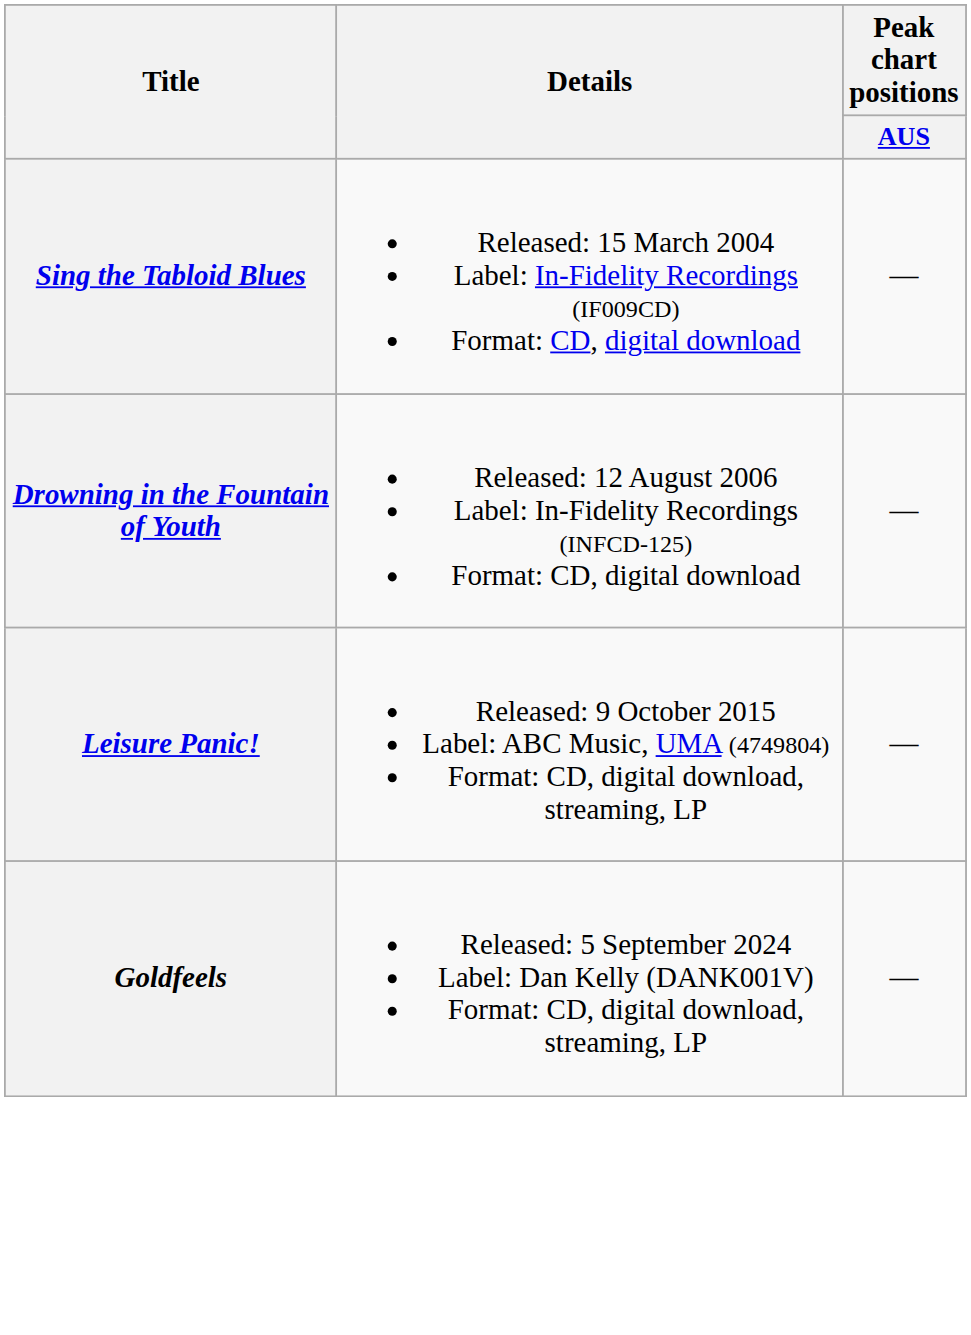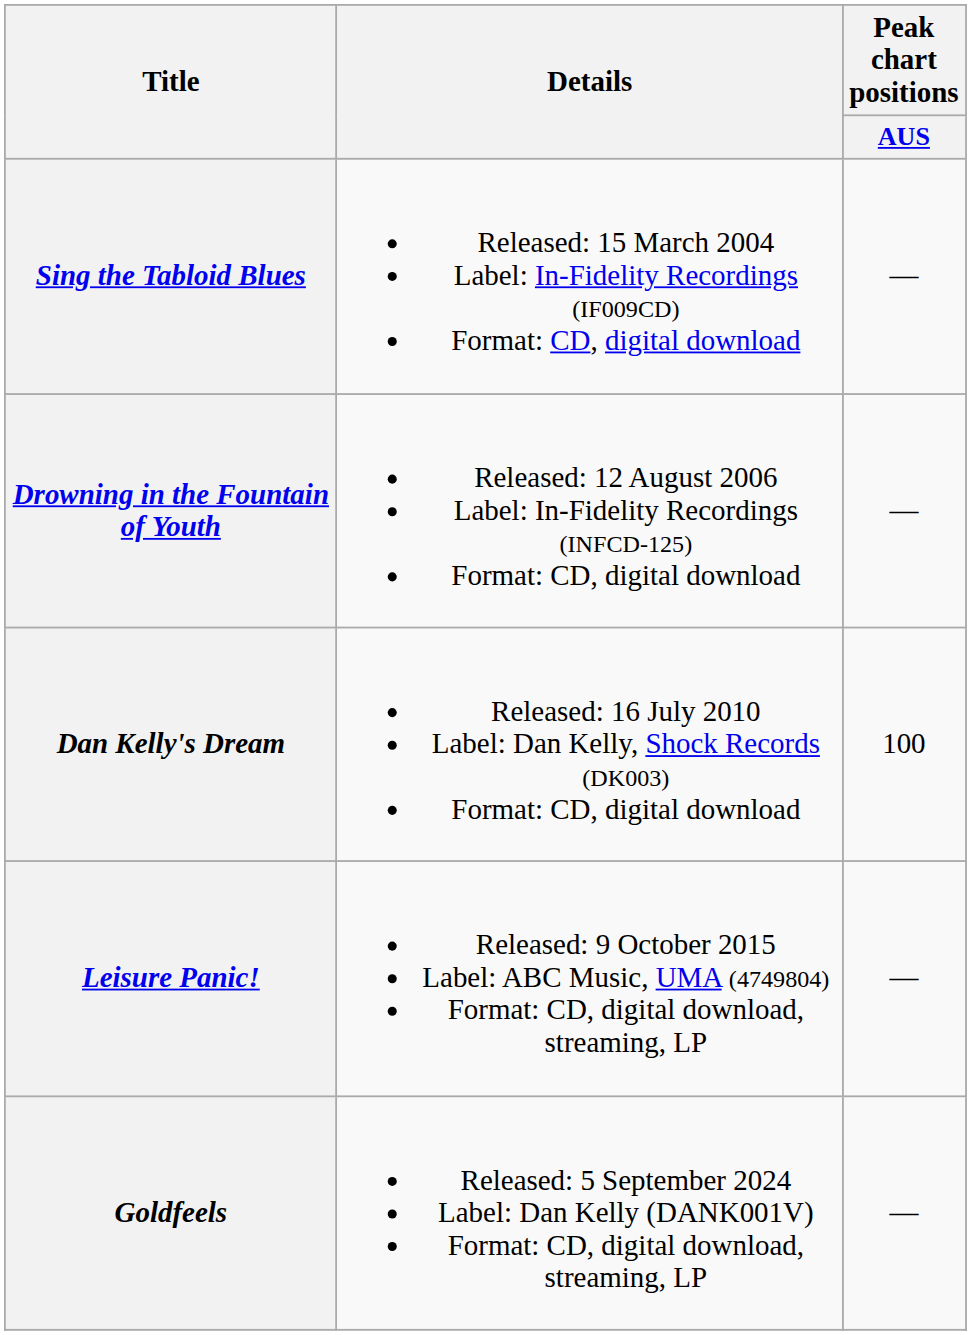+ row: Dan Kelly's Dream | Released: 16 July 2010 Label: Dan Kelly, Shock Records (DK003) Format: CD, digital download | 100
